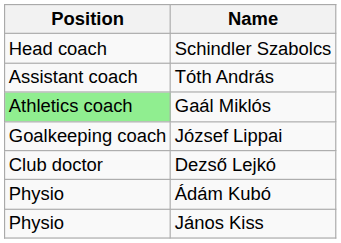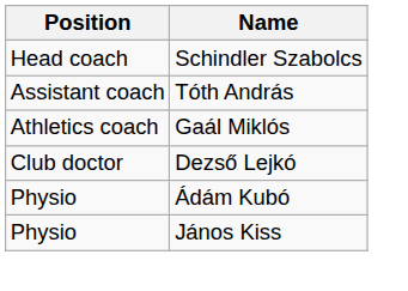Gaál Miklós | Position: lightgreen background -> no background
- row: Goalkeeping coach | József Lippai
